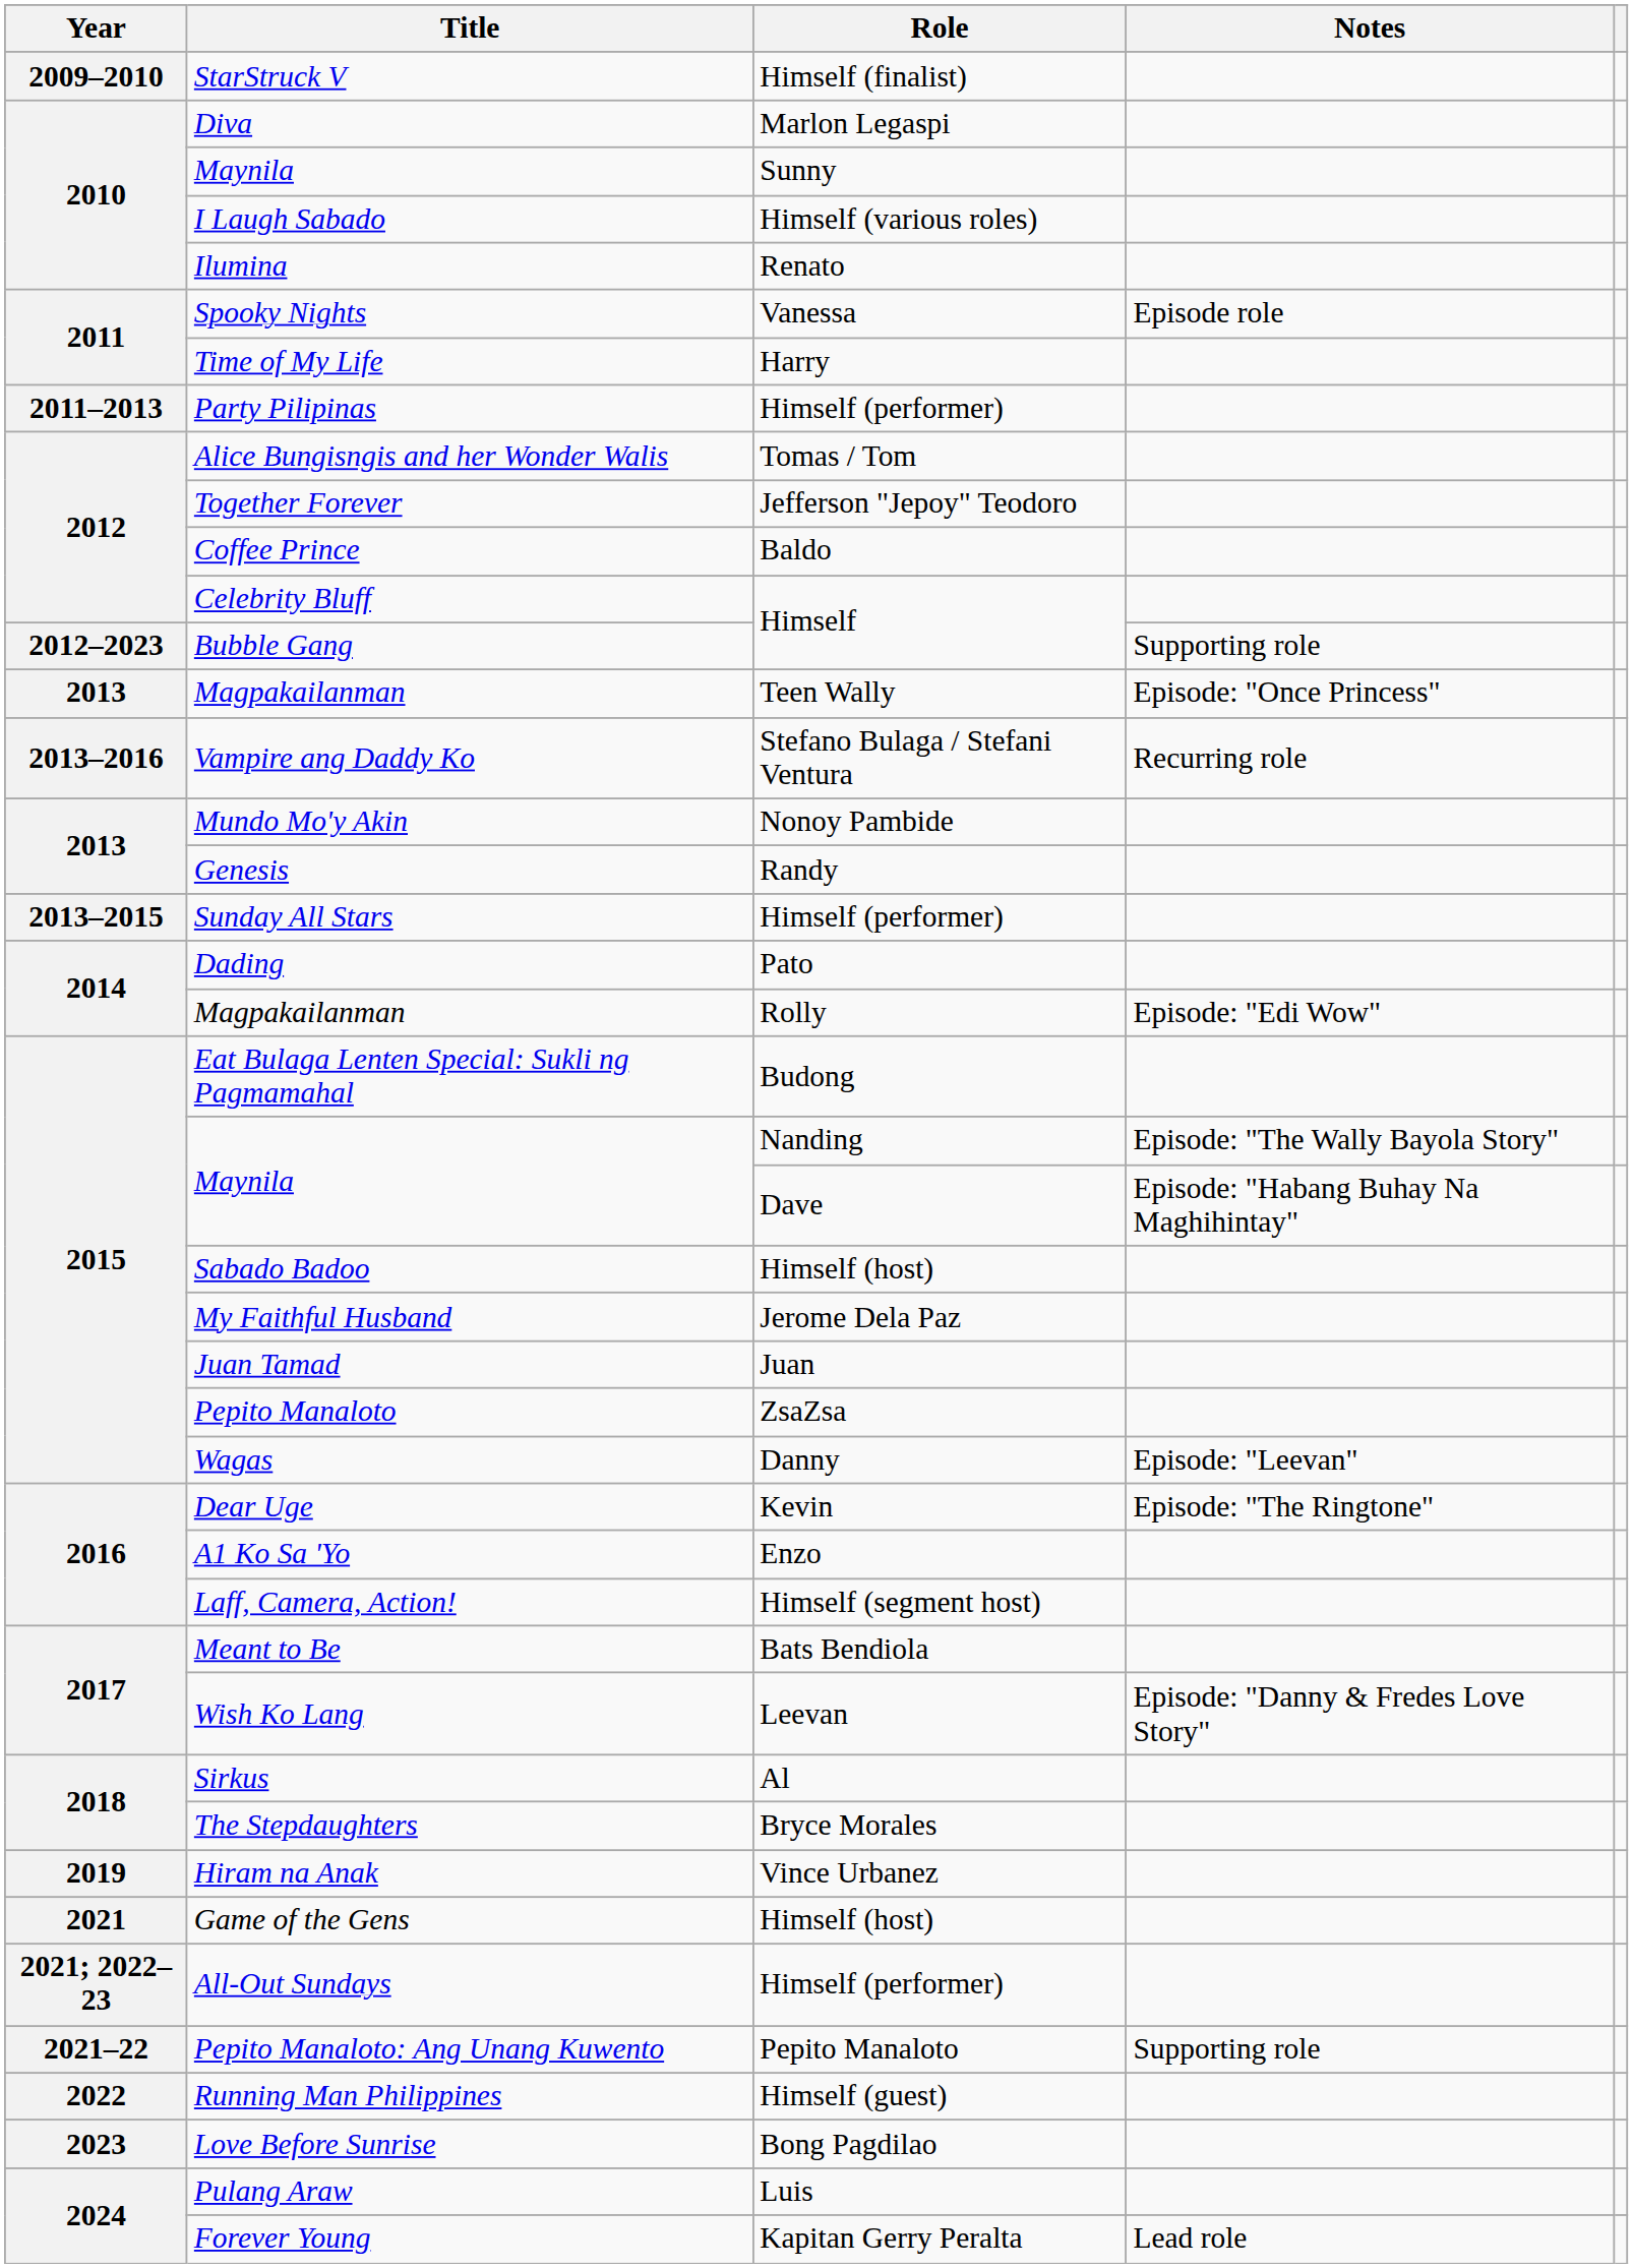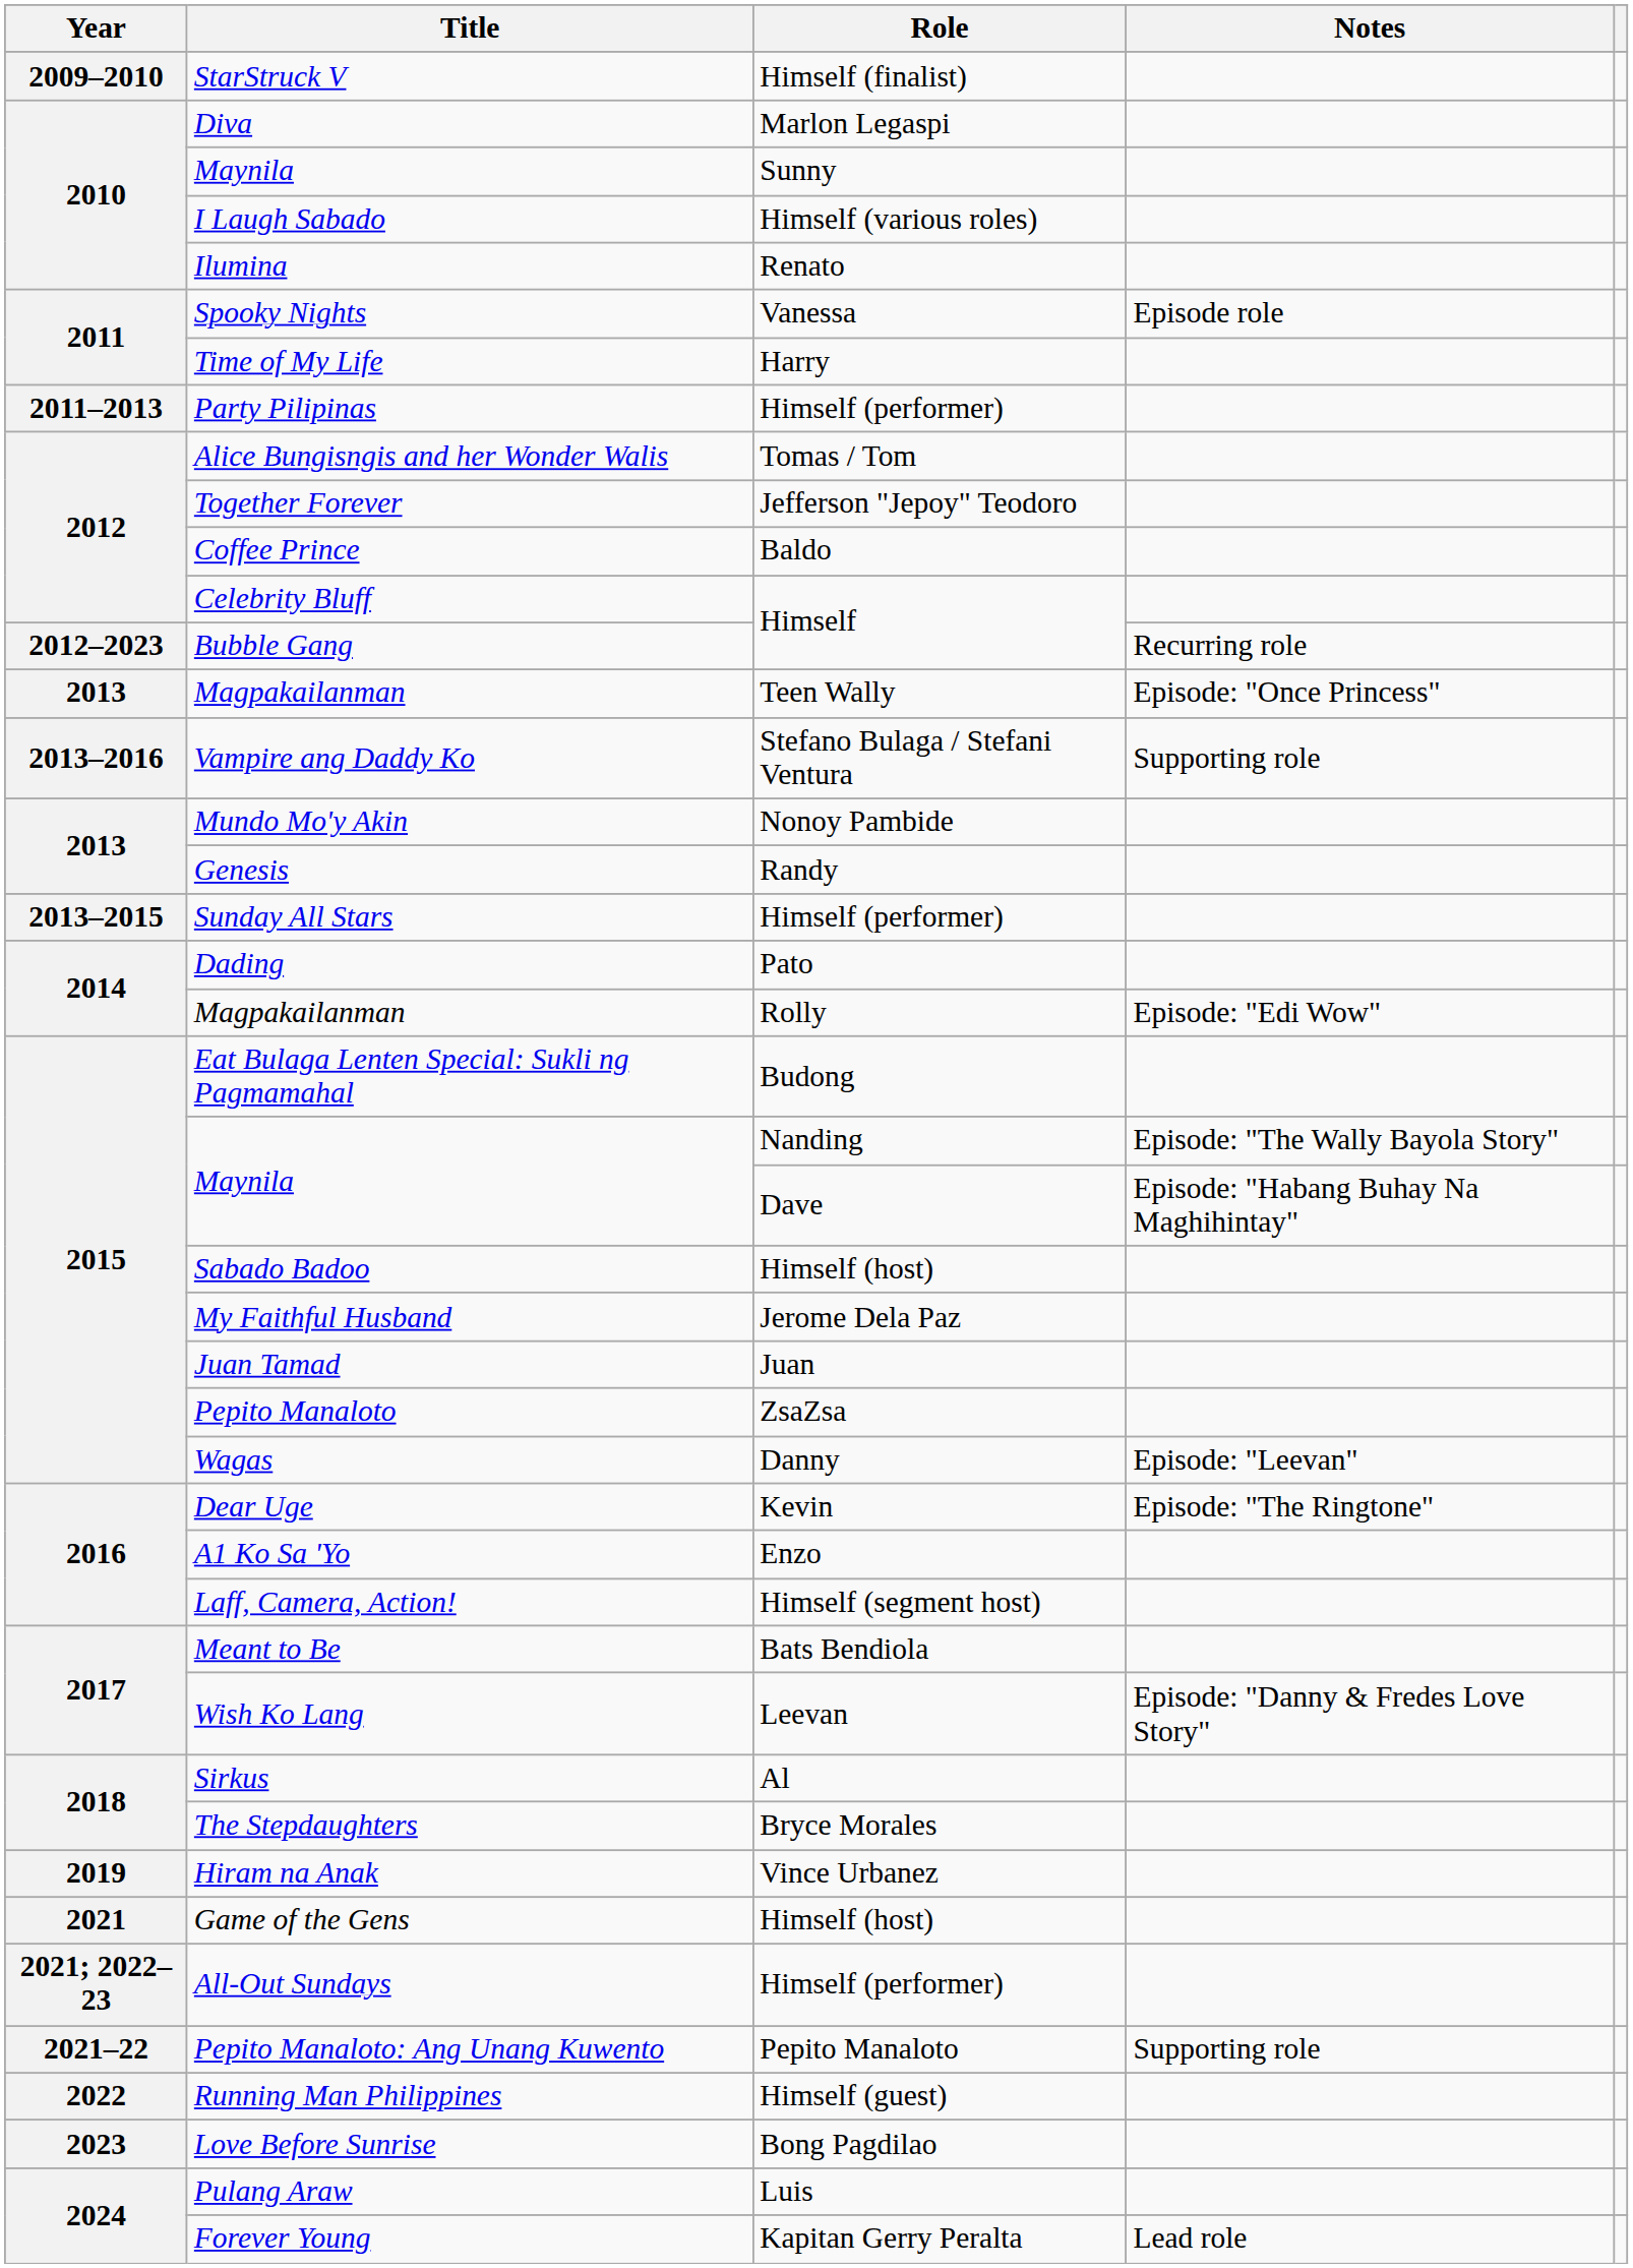Bubble Gang | Notes: Supporting role -> Recurring role
Vampire ang Daddy Ko | Notes: Recurring role -> Supporting role
